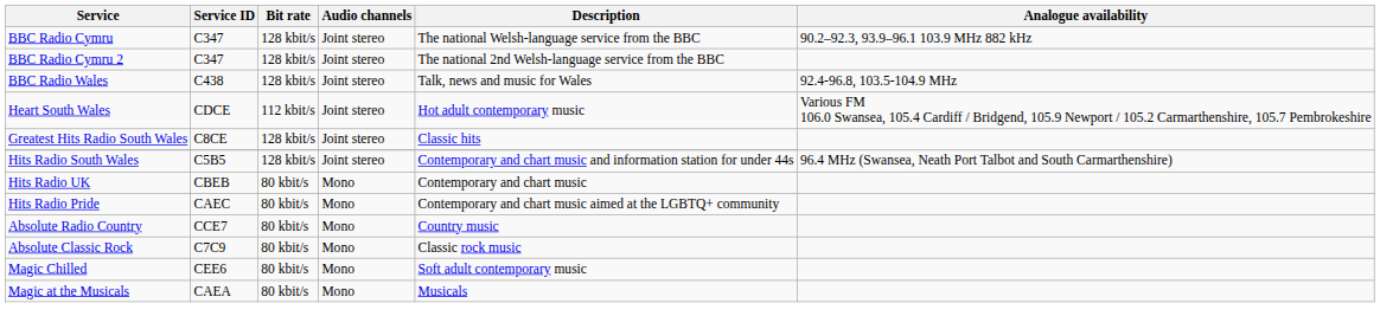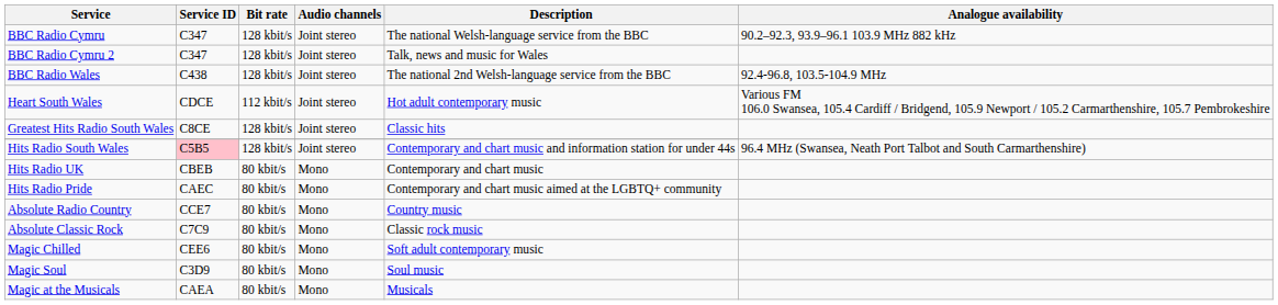BBC Radio Cymru 2 | Description: The national 2nd Welsh-language service from the BBC -> Talk, news and music for Wales
BBC Radio Wales | Description: Talk, news and music for Wales -> The national 2nd Welsh-language service from the BBC
Hits Radio South Wales | Service ID: no background -> pink background
+ row: Magic Soul | C3D9 | 80 kbit/s | Mono | Soul music
